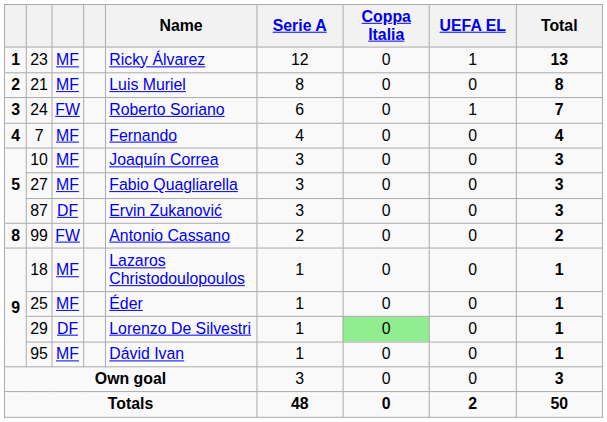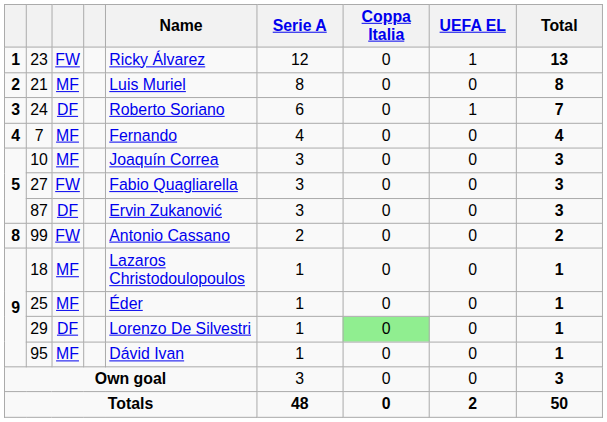23 | column 3: MF -> FW
24 | column 3: FW -> DF
27 | column 3: MF -> FW
